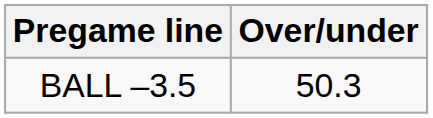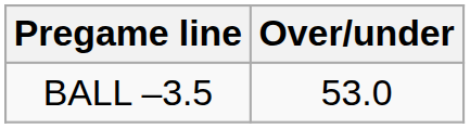BALL –3.5 | Over/under: 50.3 -> 53.0
